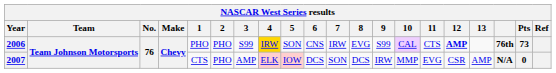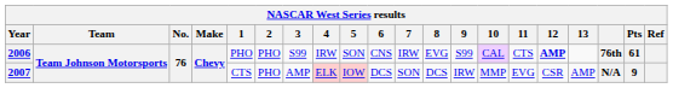2006 | 4: gold background -> no background
2006 | Pts: 73 -> 61
2007 | Pts: 0 -> 9
